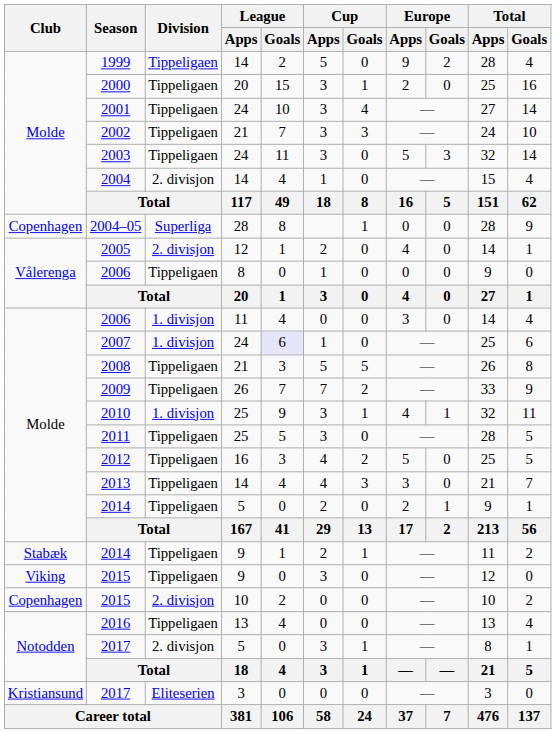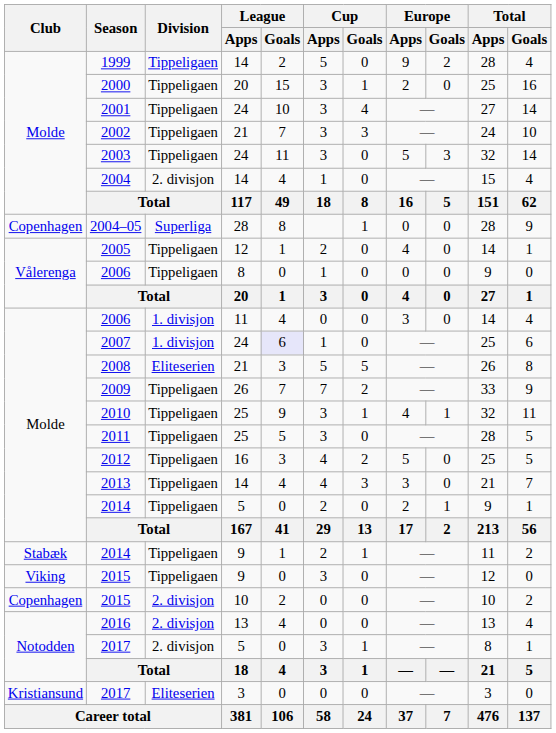2005 | Division: 2. divisjon -> Tippeligaen
2008 | Division: Tippeligaen -> Eliteserien
2010 | Division: 1. divisjon -> Tippeligaen
2016 | Division: Tippeligaen -> 2. divisjon
